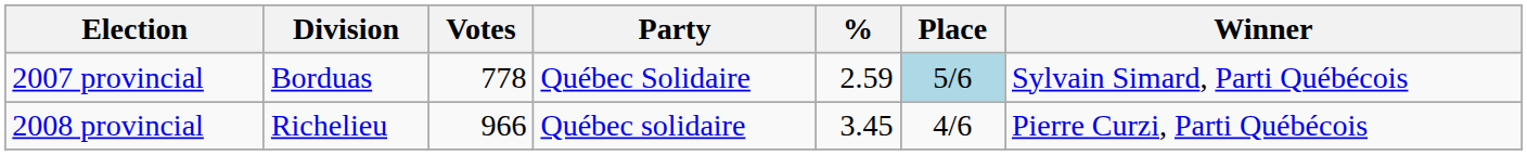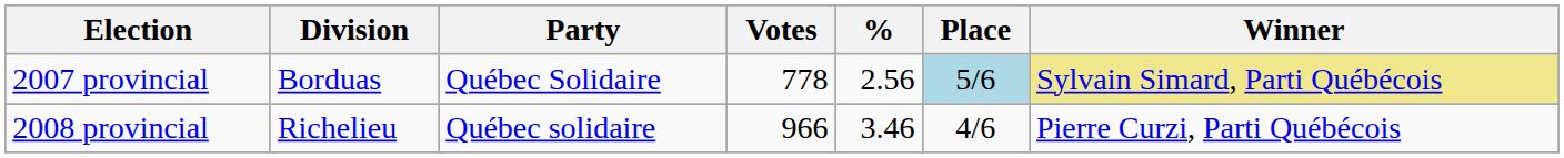columns swapped: Party <-> Votes
2007 provincial | %: 2.59 -> 2.56
2007 provincial | Winner: no background -> khaki background
2008 provincial | %: 3.45 -> 3.46
